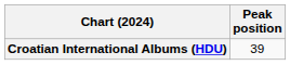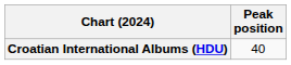Croatian International Albums (HDU) | Peak position: 39 -> 40
